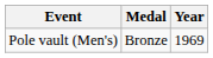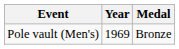columns swapped: Year <-> Medal
